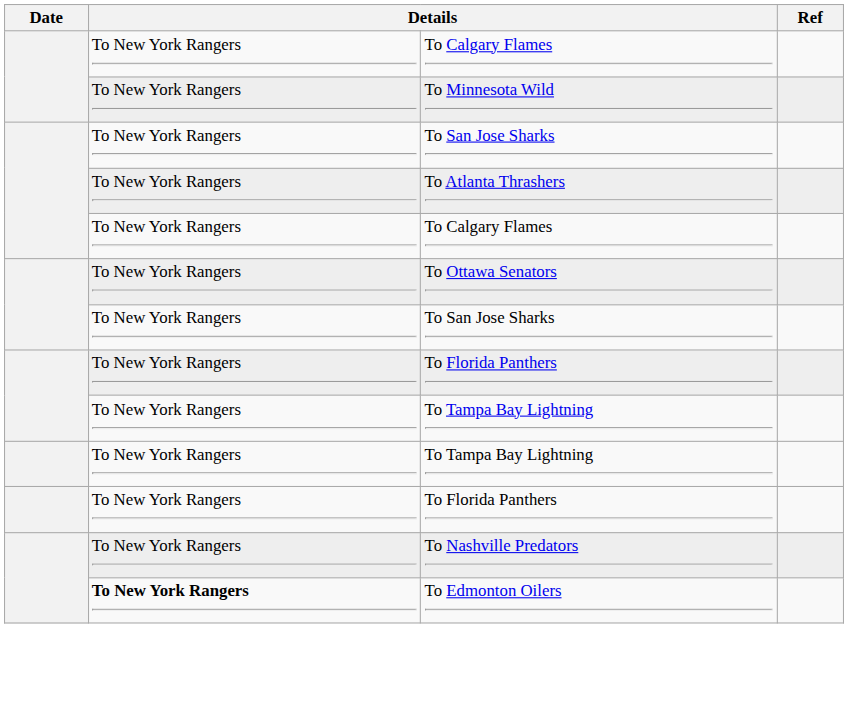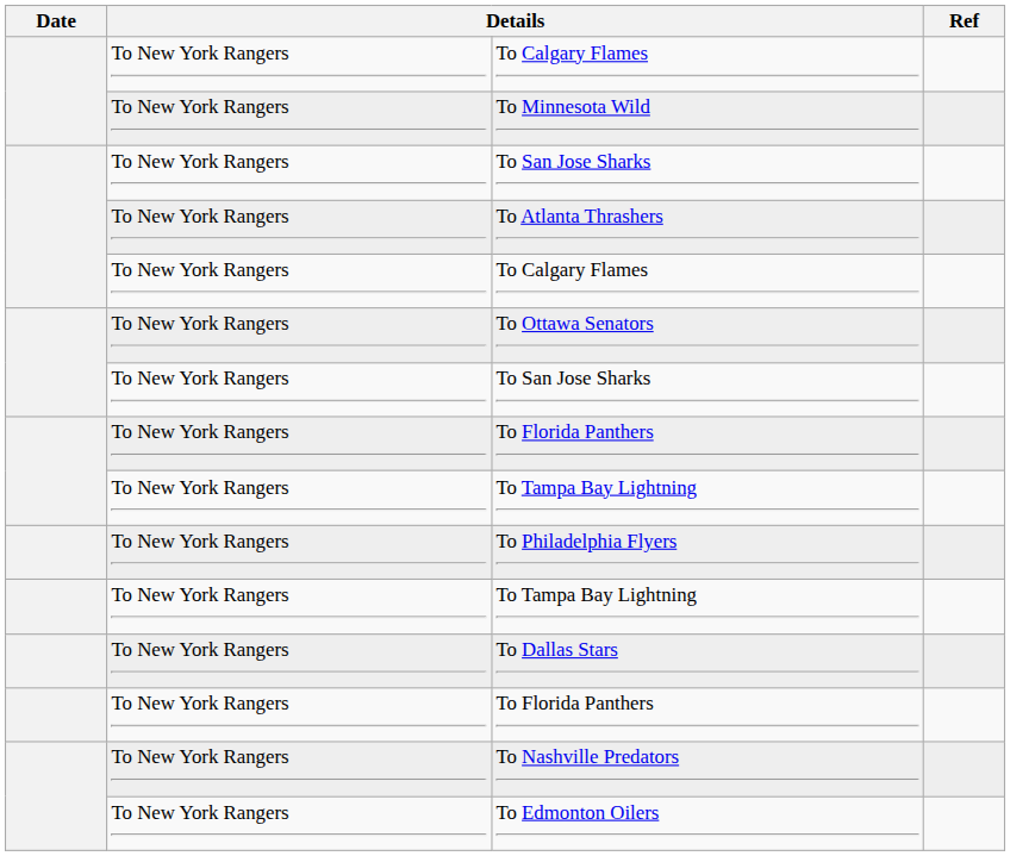+ row: To New York Rangers | To Philadelphia Flyers
+ row: To New York Rangers | To Dallas Stars
To Edmonton Oilers | column 2: bold -> normal
